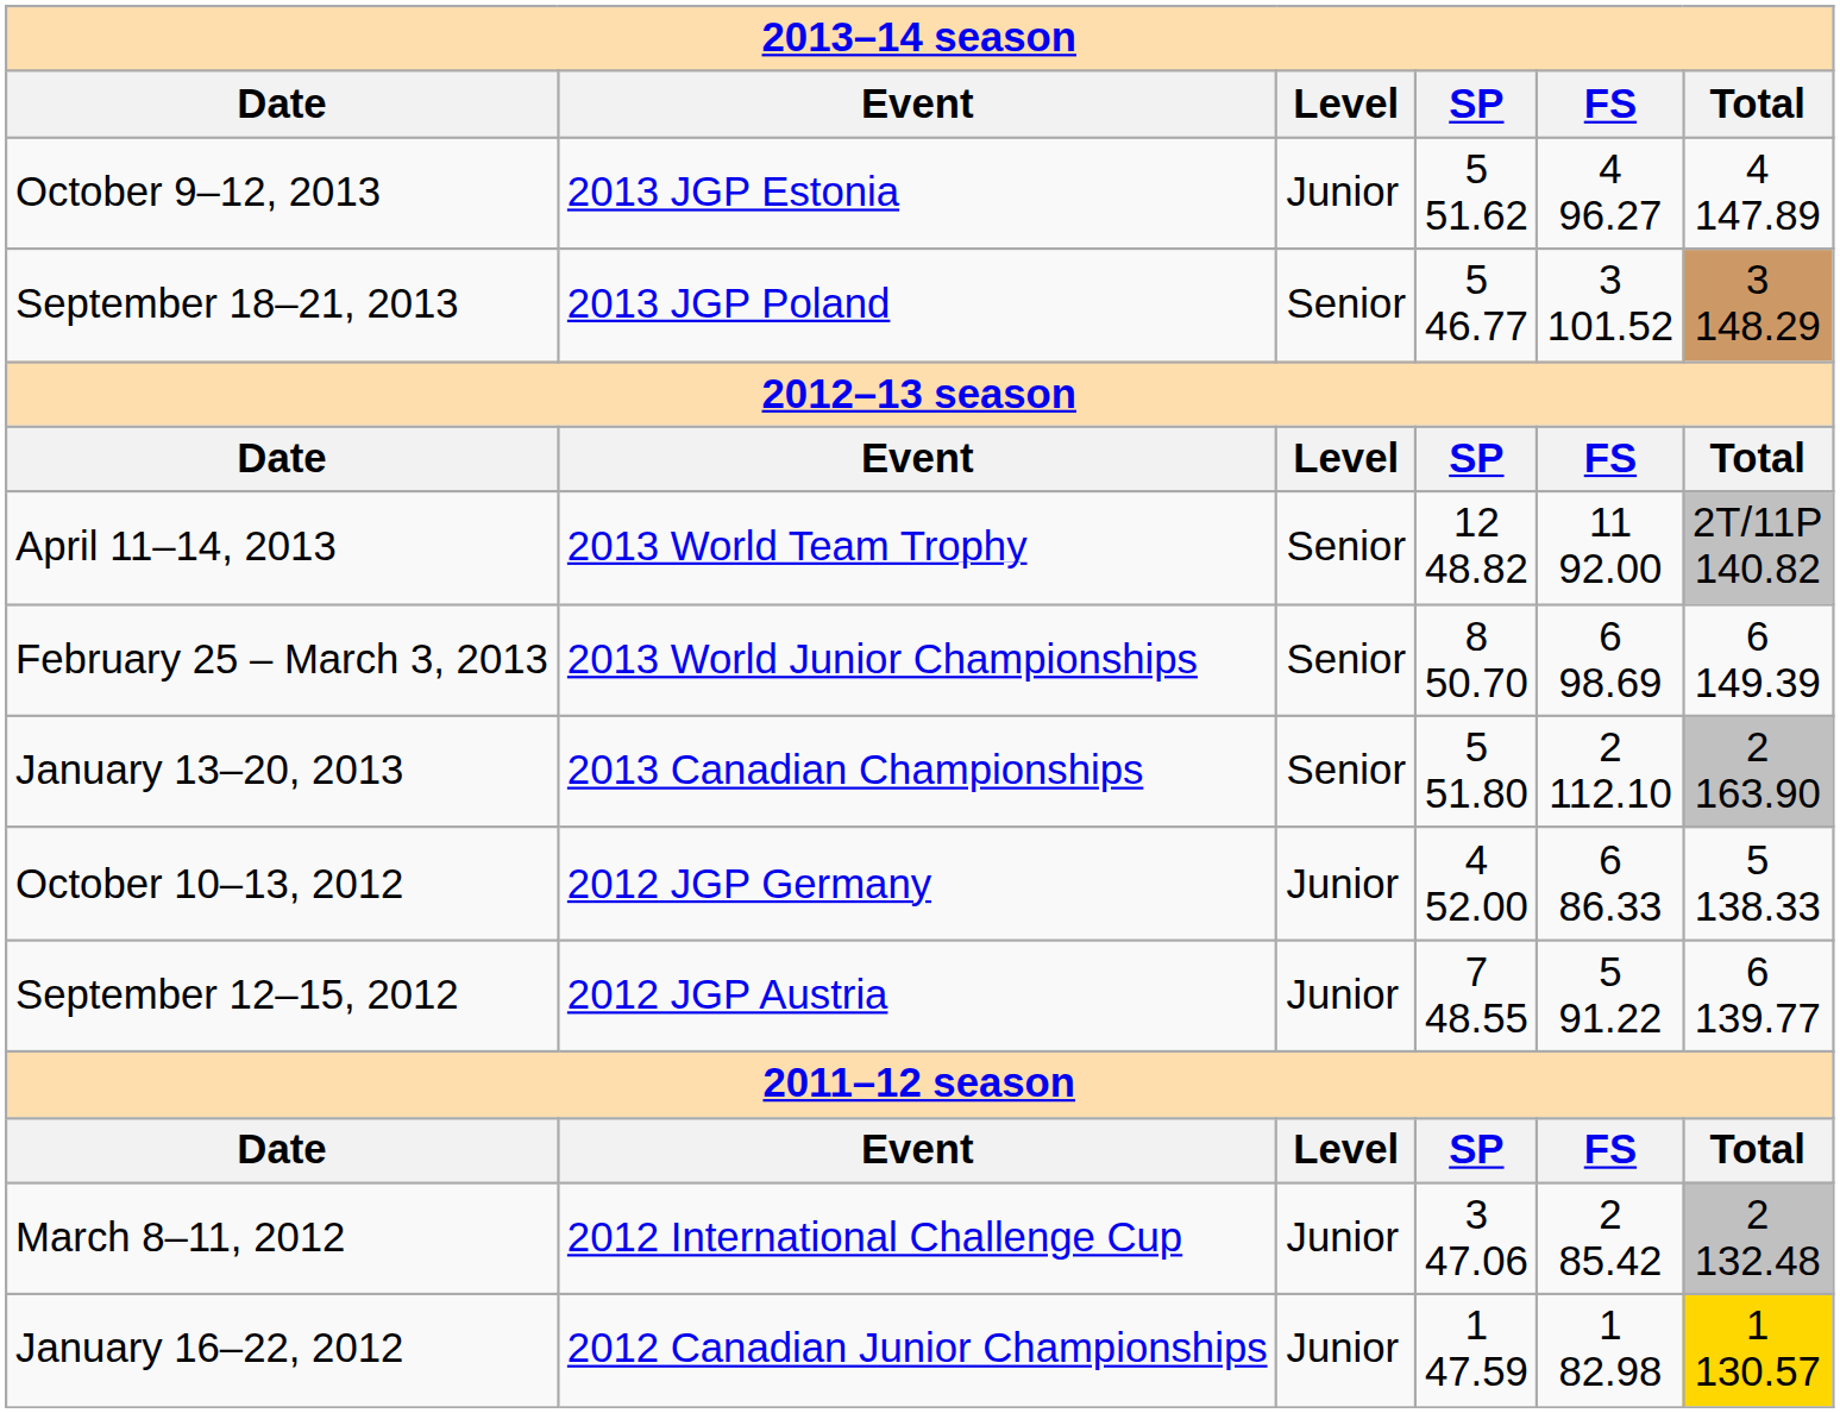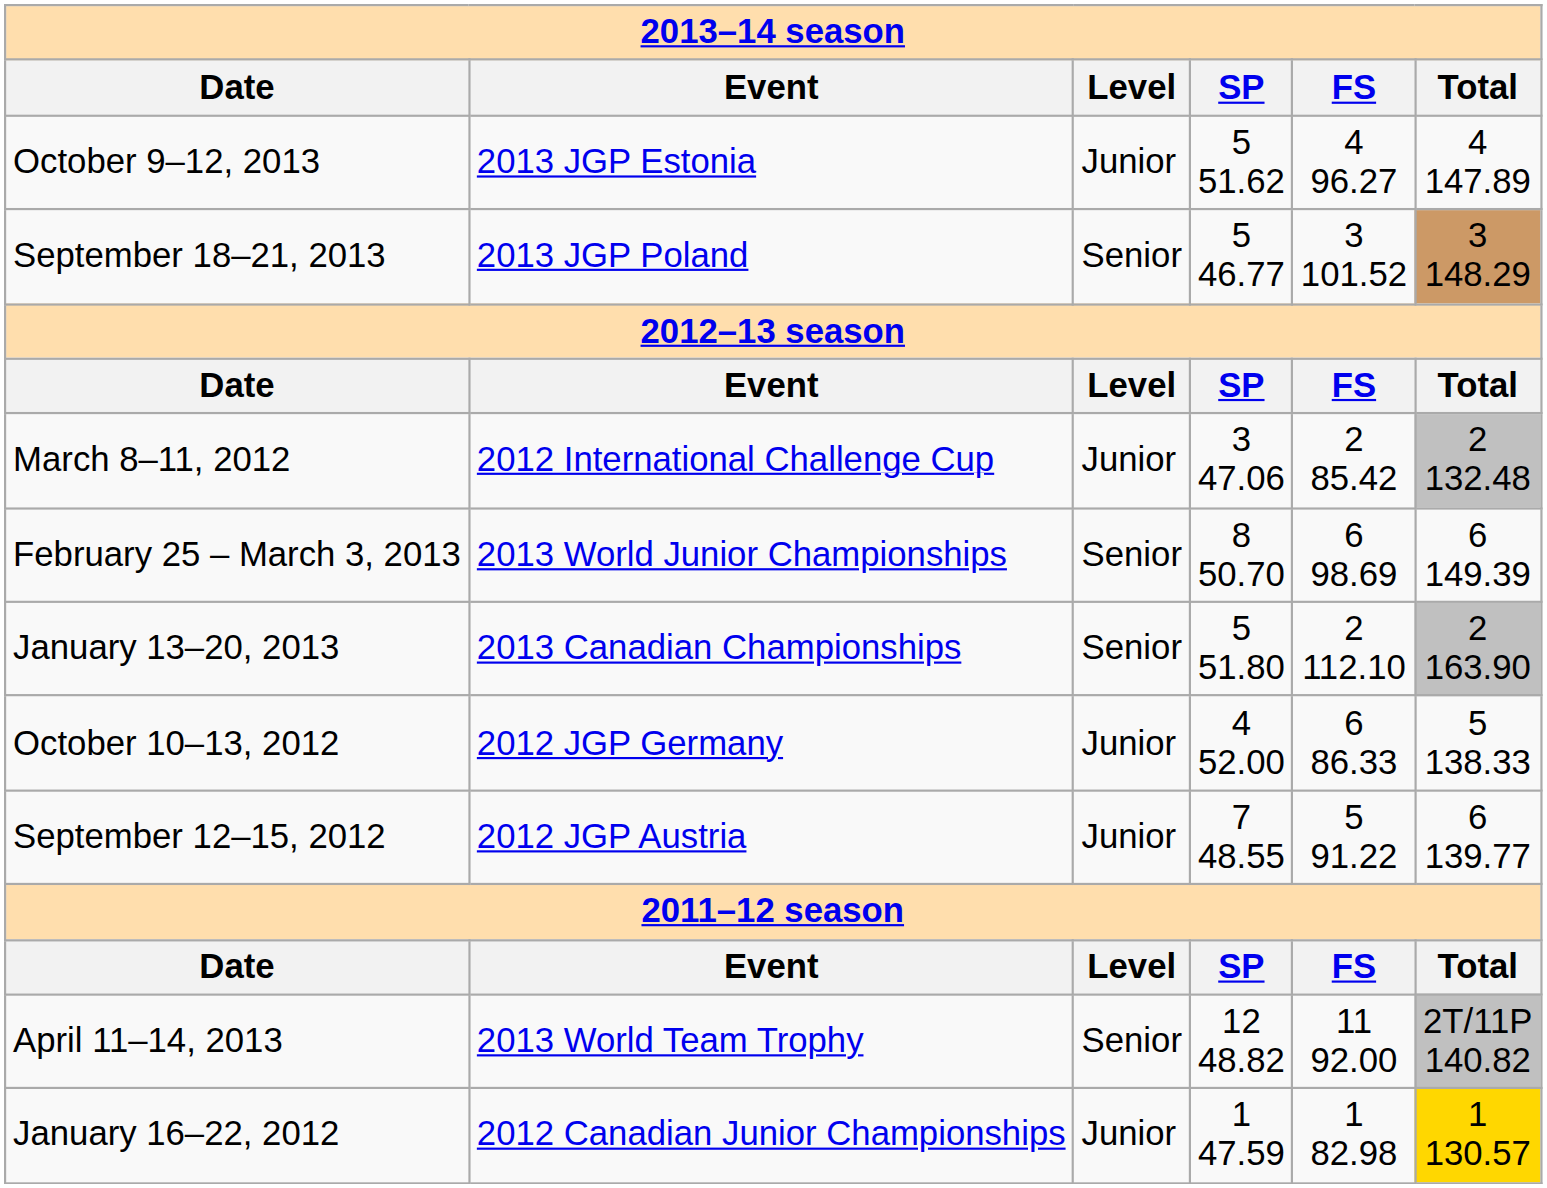rows swapped: April 11–14, 2013 <-> March 8–11, 2012
